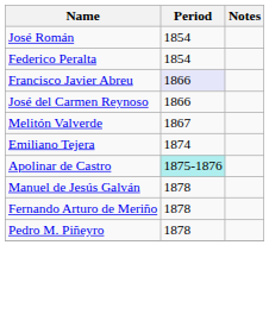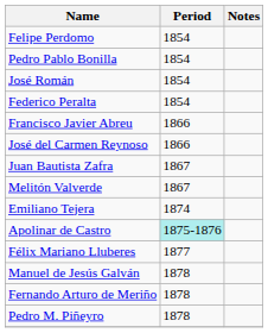+ row: Felipe Perdomo | 1854
+ row: Pedro Pablo Bonilla | 1854
Francisco Javier Abreu | Period: lavender background -> no background
+ row: Juan Bautista Zafra | 1867
+ row: Félix Mariano Lluberes | 1877
